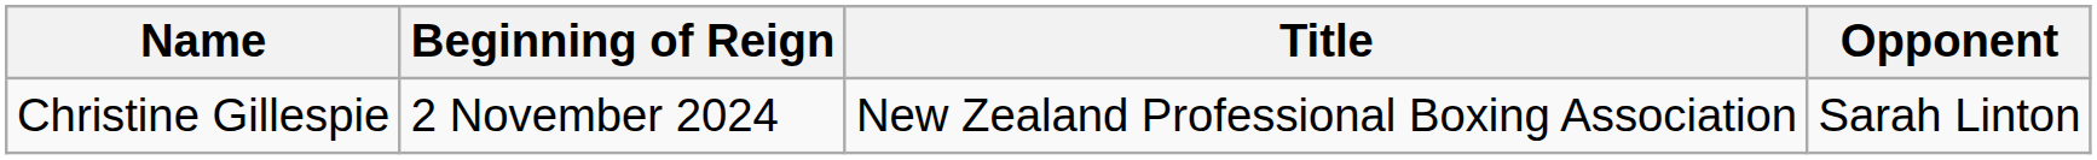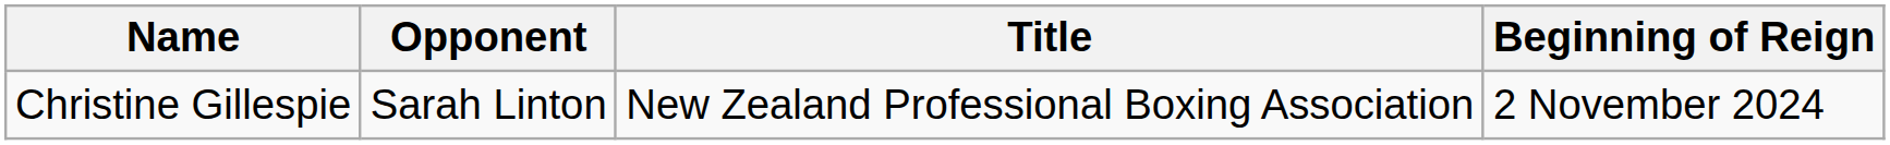columns swapped: Beginning of Reign <-> Opponent
